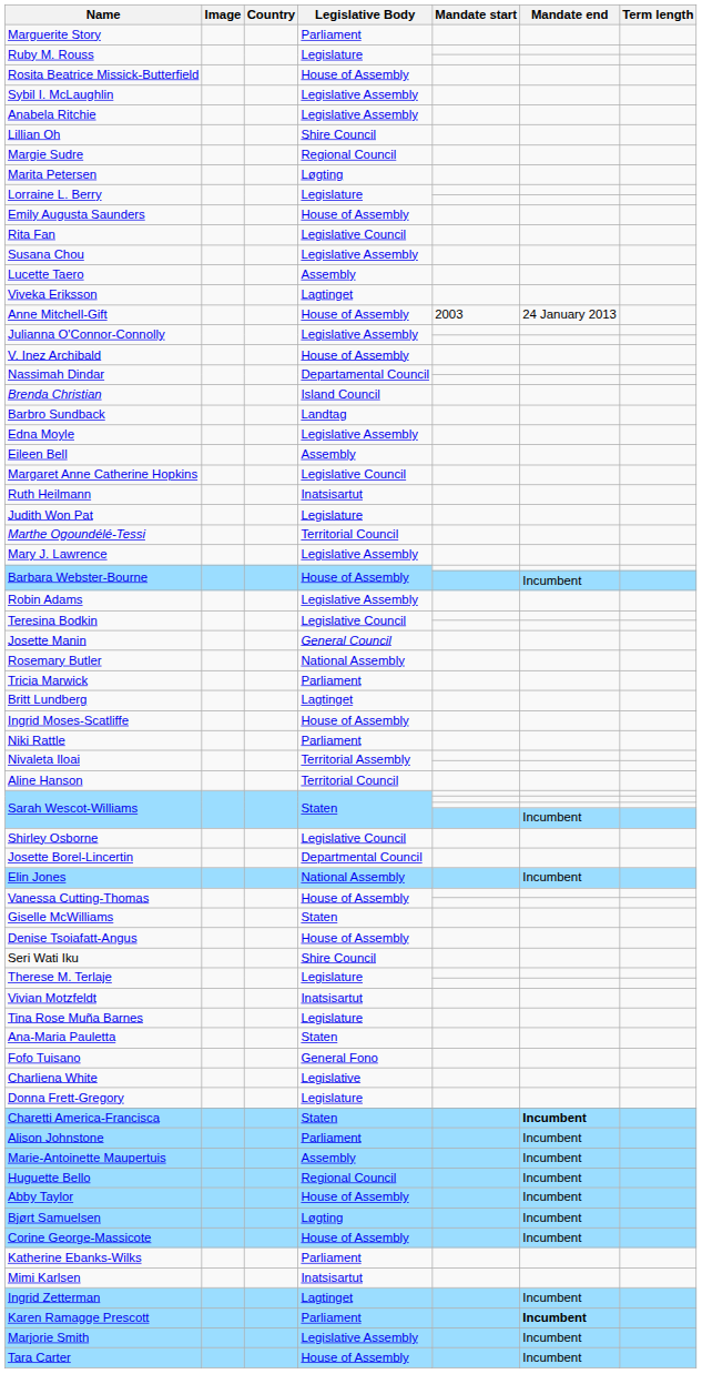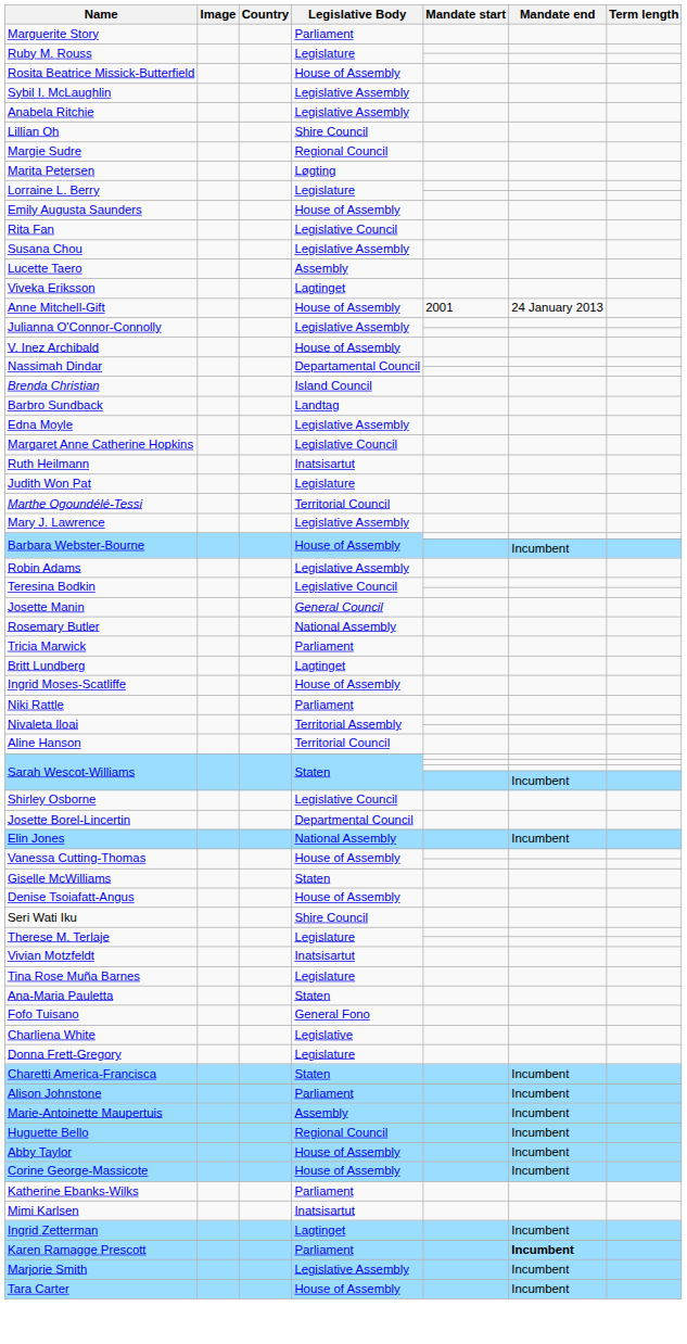Anne Mitchell-Gift | Mandate start: 2003 -> 2001
- row: Eileen Bell | Assembly
Charetti America-Francisca | Mandate end: bold -> normal
- row: Bjørt Samuelsen | Løgting | Incumbent
